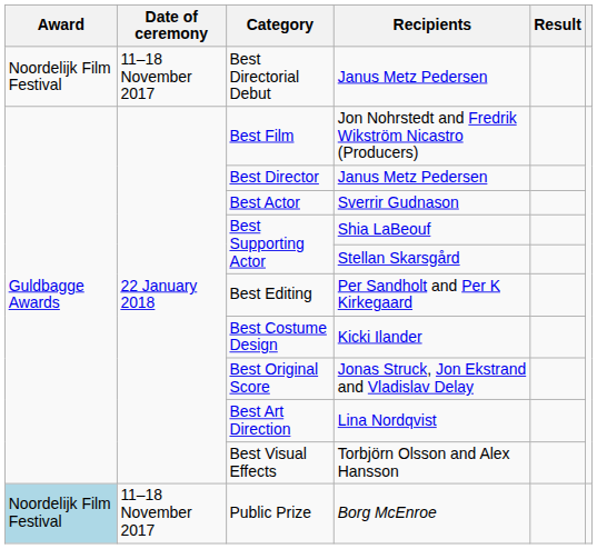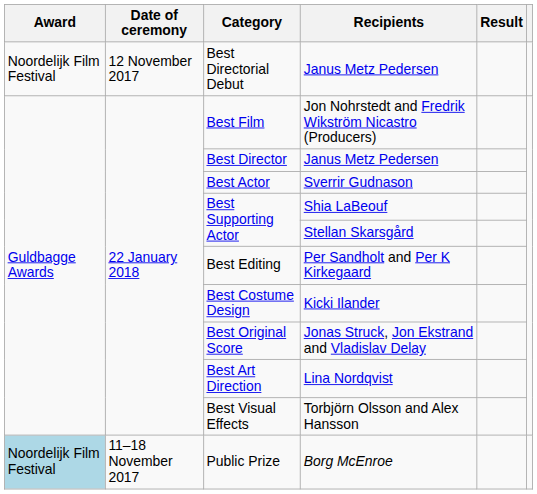Best Directorial Debut | Date of ceremony: 11–18 November 2017 -> 12 November 2017
